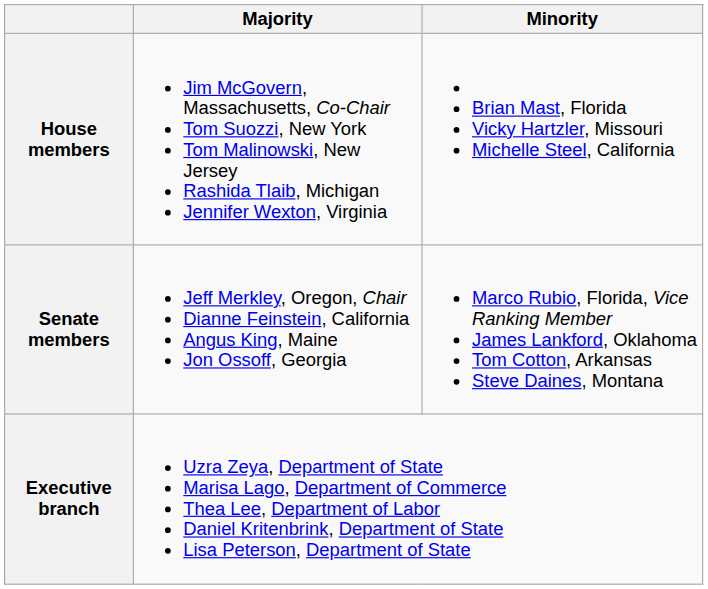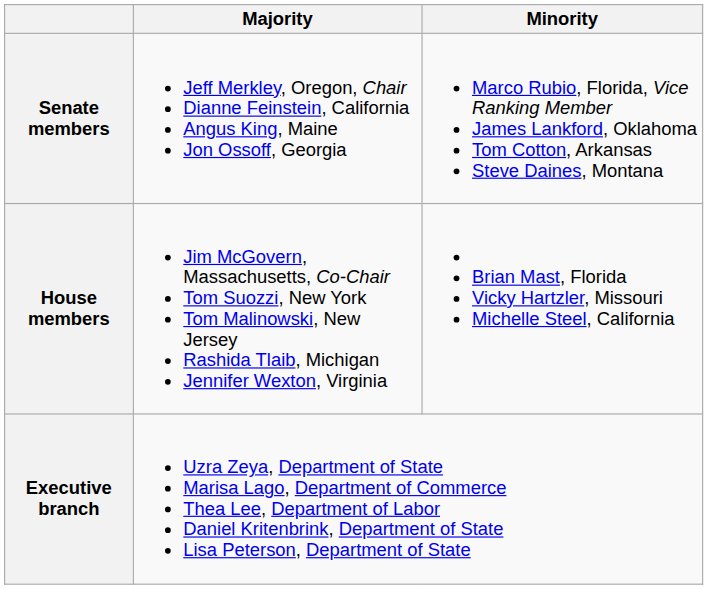rows swapped: Senate members <-> House members
